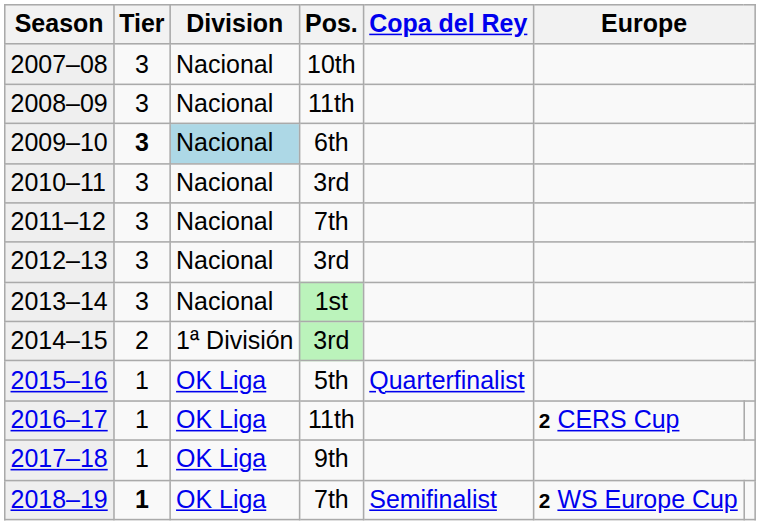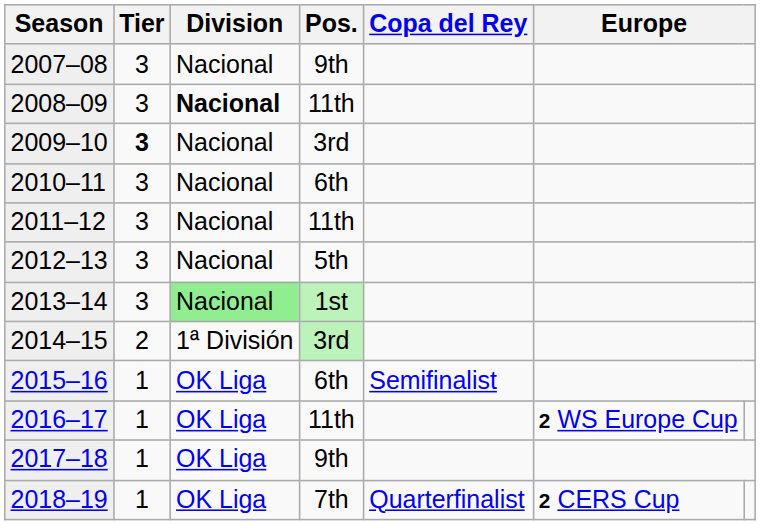2007–08 | Pos.: 10th -> 9th
2008–09 | Division: normal -> bold
2009–10 | Division: lightblue background -> no background
2009–10 | Pos.: 6th -> 3rd
2010–11 | Pos.: 3rd -> 6th
2011–12 | Pos.: 7th -> 11th
2012–13 | Pos.: 3rd -> 5th
2013–14 | Division: no background -> lightgreen background
2015–16 | Pos.: 5th -> 6th
2015–16 | Copa del Rey: Quarterfinalist -> Semifinalist
2016–17 | column 6: 2 CERS Cup -> 2 WS Europe Cup
2018–19 | Tier: bold -> normal
2018–19 | Copa del Rey: Semifinalist -> Quarterfinalist
2018–19 | column 6: 2 WS Europe Cup -> 2 CERS Cup
